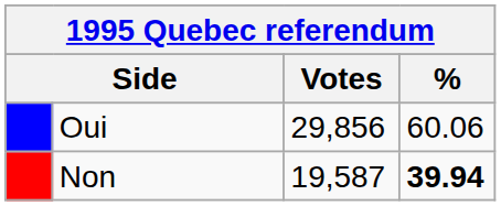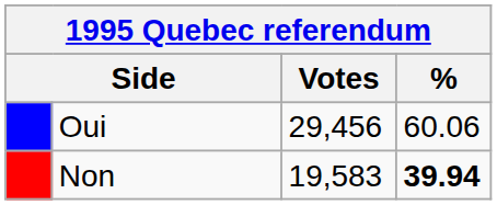Oui | Votes: 29,856 -> 29,456
Non | Votes: 19,587 -> 19,583
